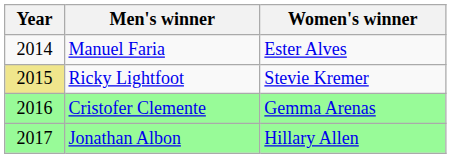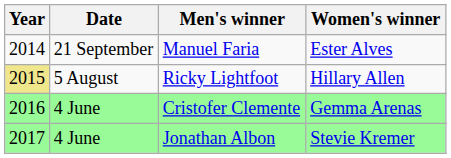+ column: Date | 21 September | 5 August | 4 June | 4 June
Ricky Lightfoot | Women's winner: Stevie Kremer -> Hillary Allen
Jonathan Albon | Women's winner: Hillary Allen -> Stevie Kremer
